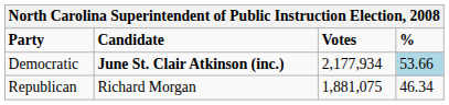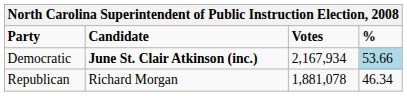Democratic | Votes: 2,177,934 -> 2,167,934
Republican | Votes: 1,881,075 -> 1,881,078
